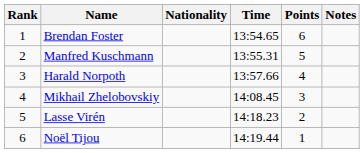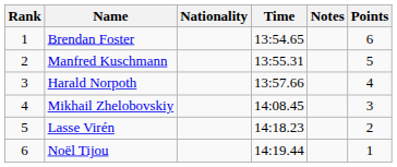columns swapped: Notes <-> Points
